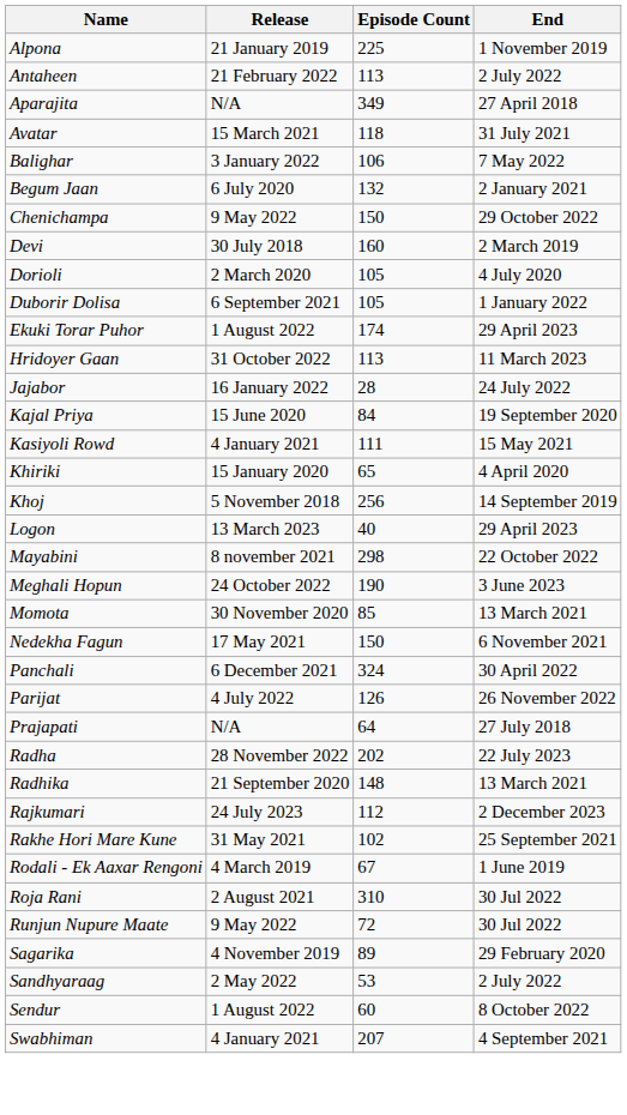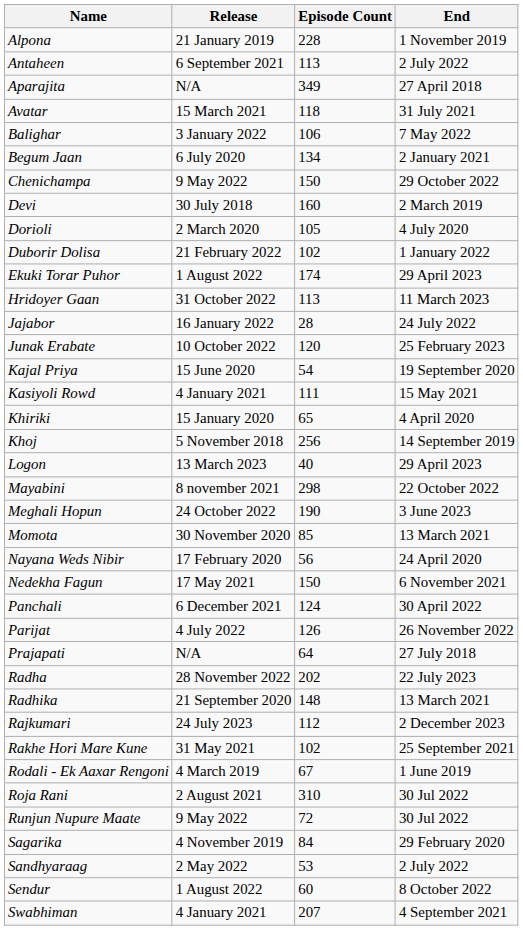Alpona | Episode Count: 225 -> 228
Antaheen | Release: 21 February 2022 -> 6 September 2021
Begum Jaan | Episode Count: 132 -> 134
Duborir Dolisa | Release: 6 September 2021 -> 21 February 2022
Duborir Dolisa | Episode Count: 105 -> 102
+ row: Junak Erabate | 10 October 2022 | 120 | 25 February 2023
Kajal Priya | Episode Count: 84 -> 54
+ row: Nayana Weds Nibir | 17 February 2020 | 56 | 24 April 2020
Panchali | Episode Count: 324 -> 124
Sagarika | Episode Count: 89 -> 84
